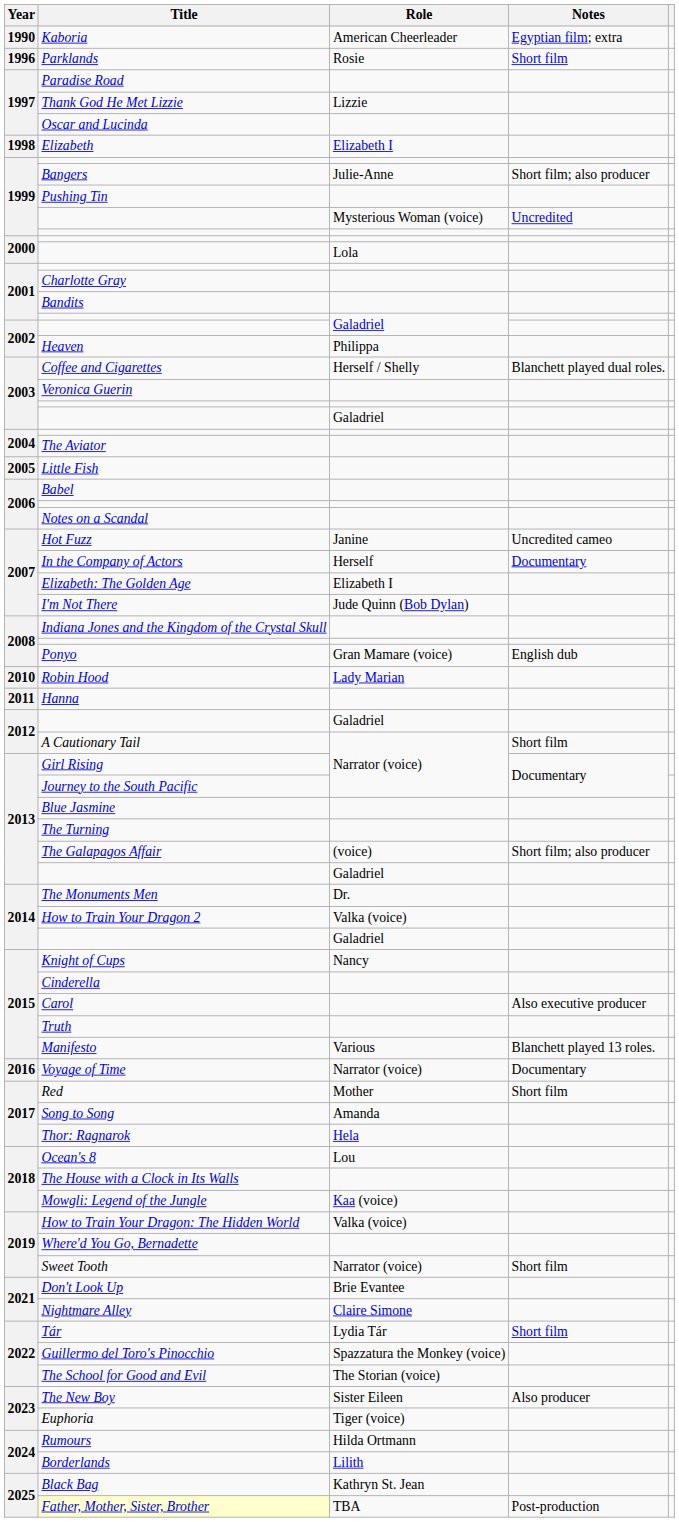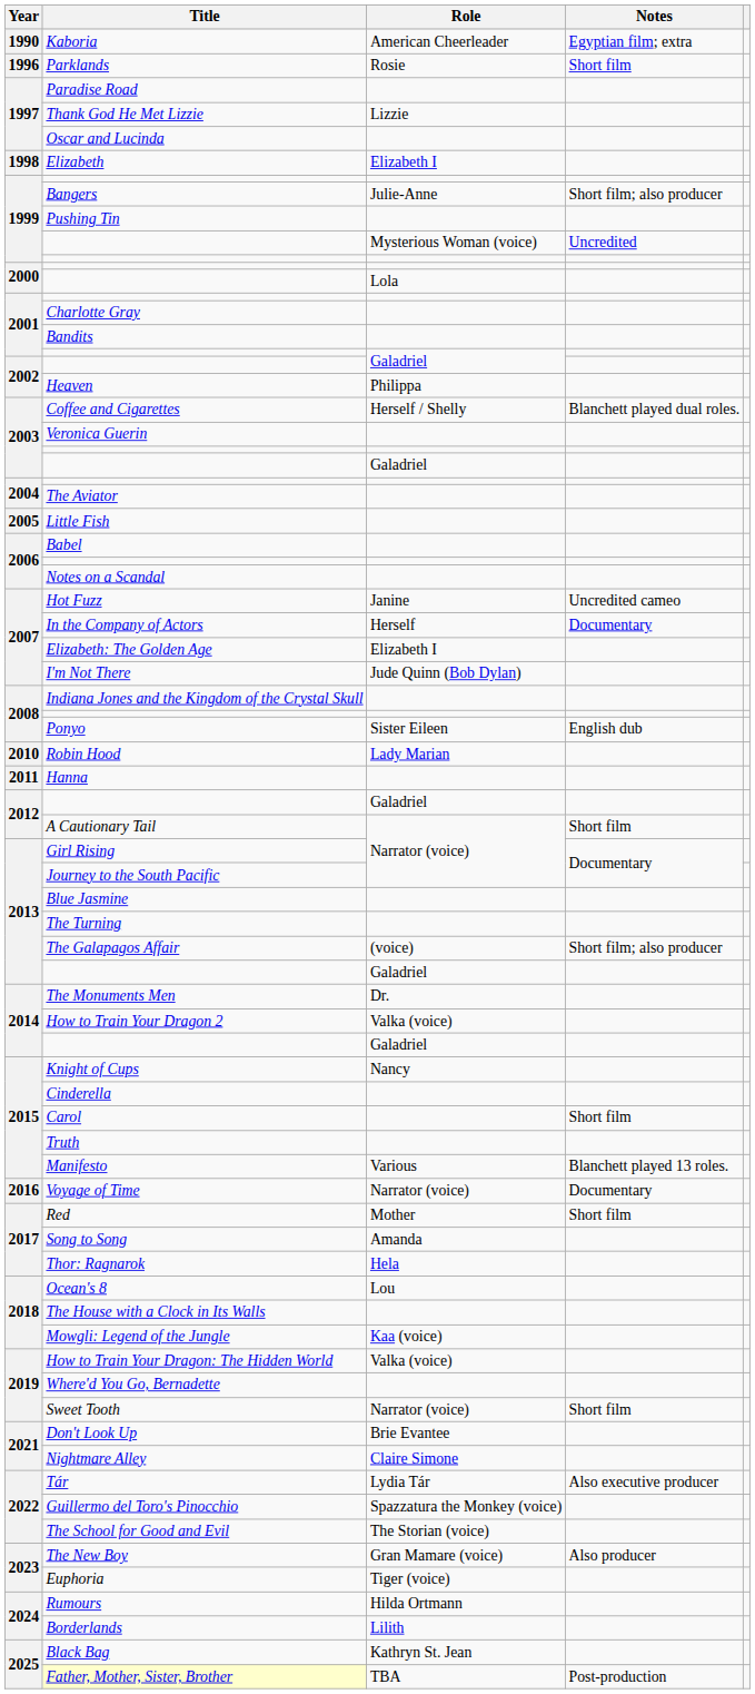Ponyo | Role: Gran Mamare (voice) -> Sister Eileen
Carol | Notes: Also executive producer -> Short film
Tár | Notes: Short film -> Also executive producer
The New Boy | Role: Sister Eileen -> Gran Mamare (voice)
